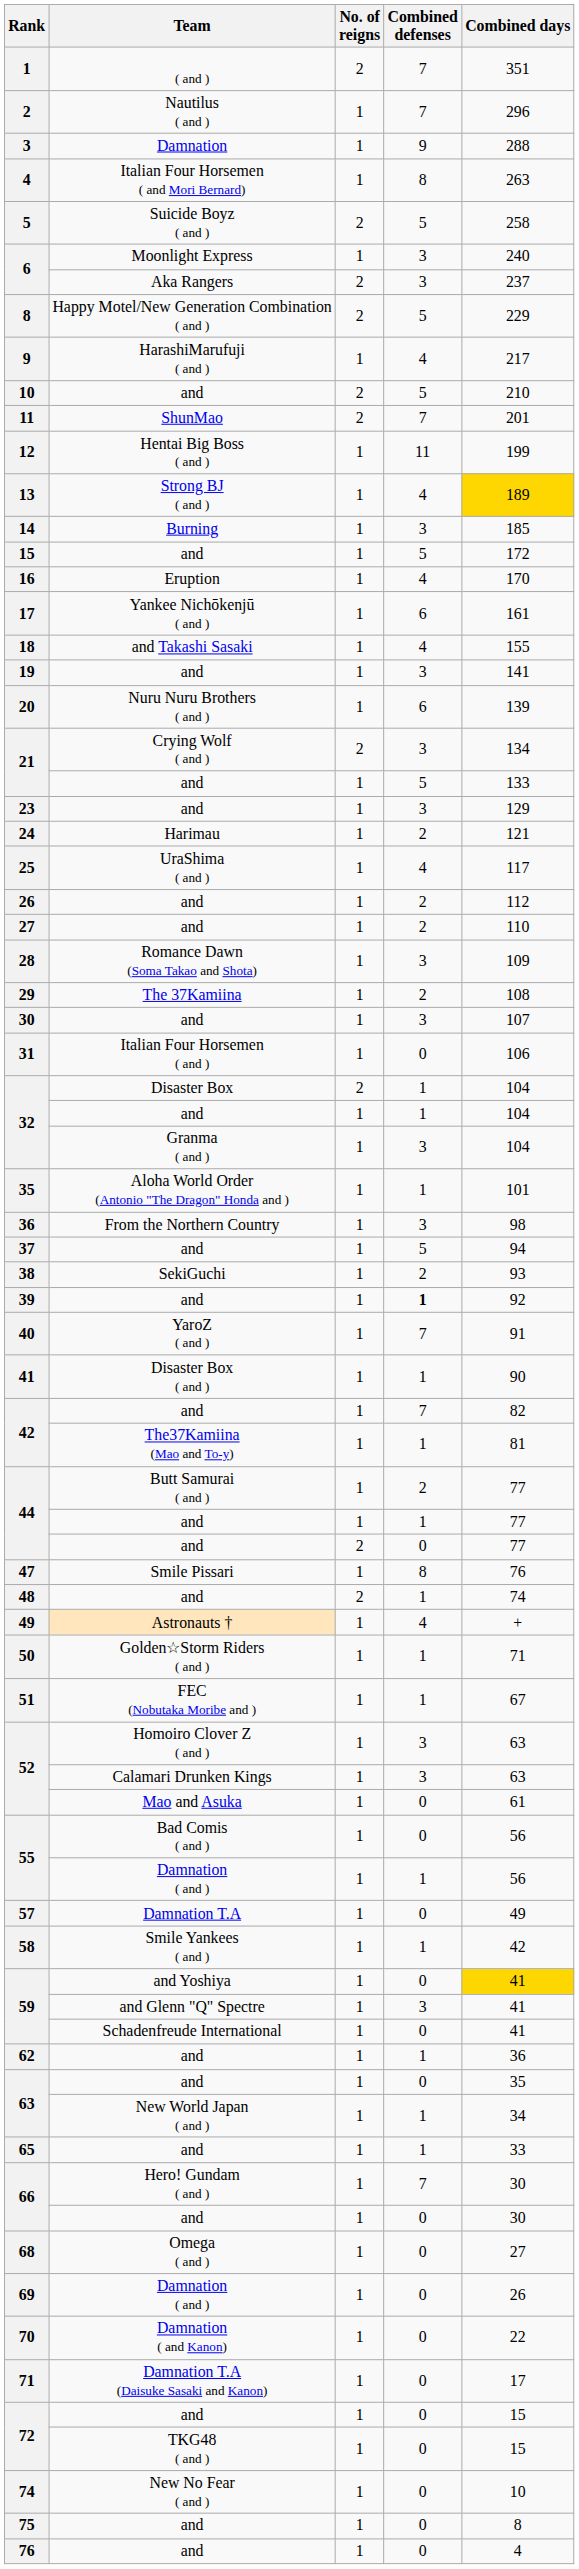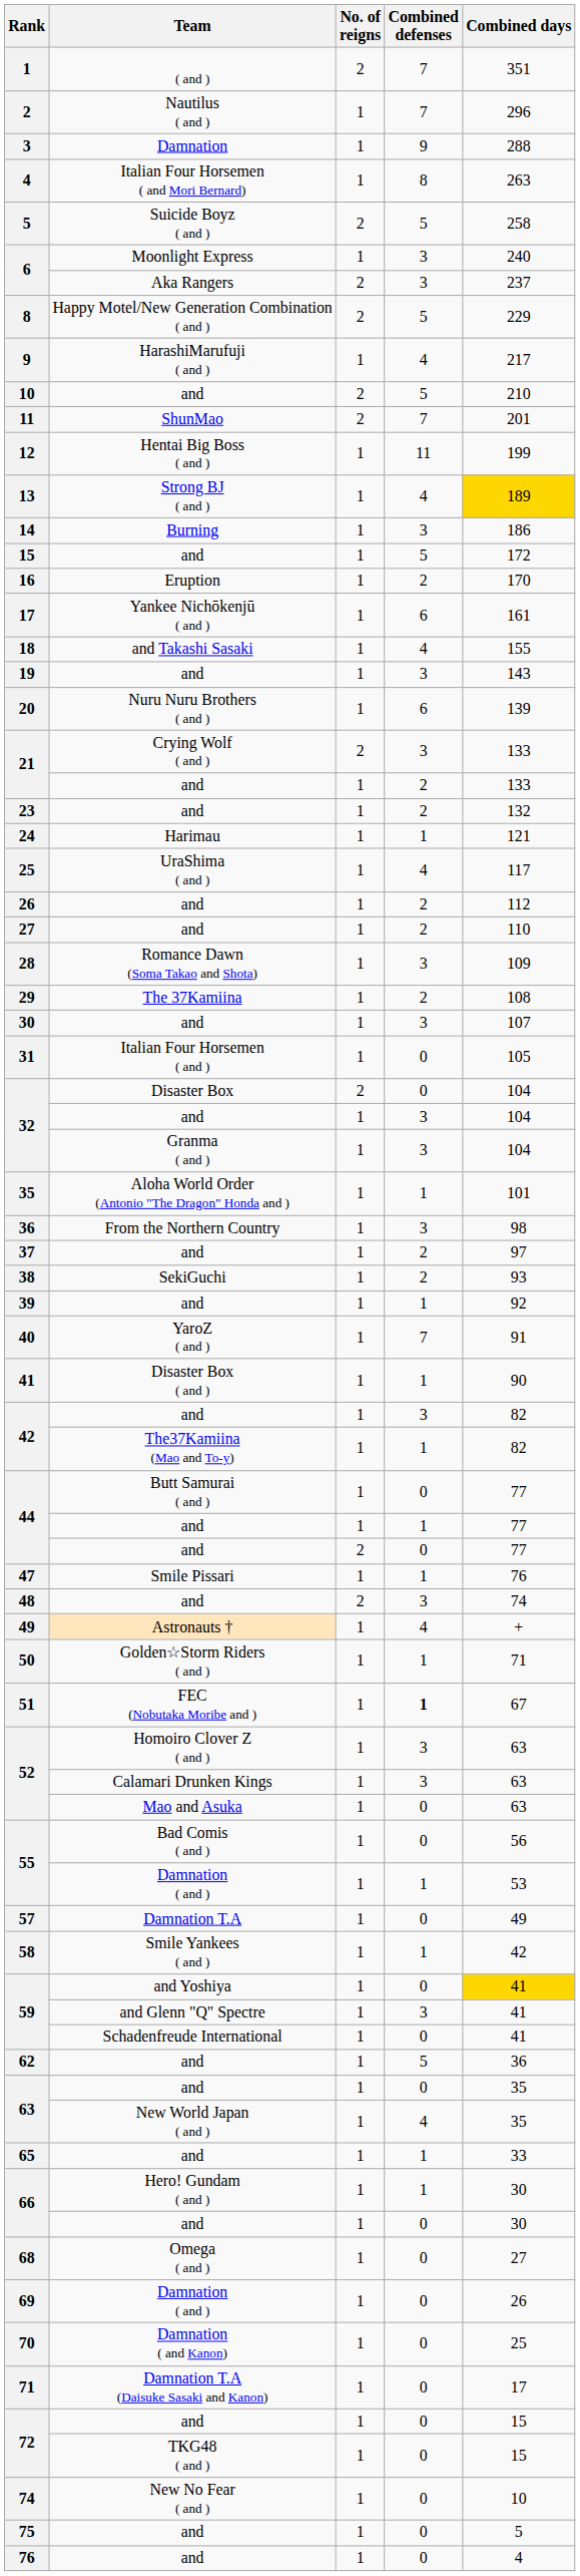14 | Combined days: 185 -> 186
16 | Combined defenses: 4 -> 2
19 | Combined days: 141 -> 143
21 / Crying Wolf ( and ) | Combined days: 134 -> 133
21 / and | Combined defenses: 5 -> 2
23 | Combined defenses: 3 -> 2
23 | Combined days: 129 -> 132
24 | Combined defenses: 2 -> 1
31 | Combined days: 106 -> 105
32 / Disaster Box | Combined defenses: 1 -> 0
32 / and | Combined defenses: 1 -> 3
37 | Combined defenses: 5 -> 2
37 | Combined days: 94 -> 97
39 | Combined defenses: bold -> normal
42 / and | Combined defenses: 7 -> 3
42 / The37Kamiina (Mao and To-y) | Combined days: 81 -> 82
44 / Butt Samurai ( and ) | Combined defenses: 2 -> 0
47 | Combined defenses: 8 -> 1
48 | Combined defenses: 1 -> 3
51 | Combined defenses: normal -> bold
52 / Mao and Asuka | Combined days: 61 -> 63
55 / Damnation ( and ) | Combined days: 56 -> 53
62 | Combined defenses: 1 -> 5
63 / New World Japan ( and ) | Combined defenses: 1 -> 4
63 / New World Japan ( and ) | Combined days: 34 -> 35
66 / Hero! Gundam ( and ) | Combined defenses: 7 -> 1
70 | Combined days: 22 -> 25
75 | Combined days: 8 -> 5
